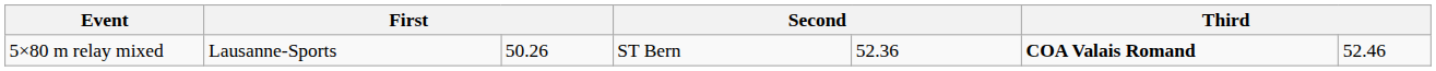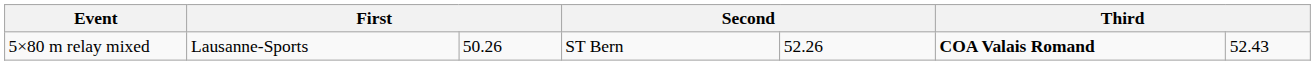5×80 m relay mixed | column 5: 52.36 -> 52.26
5×80 m relay mixed | column 7: 52.46 -> 52.43
